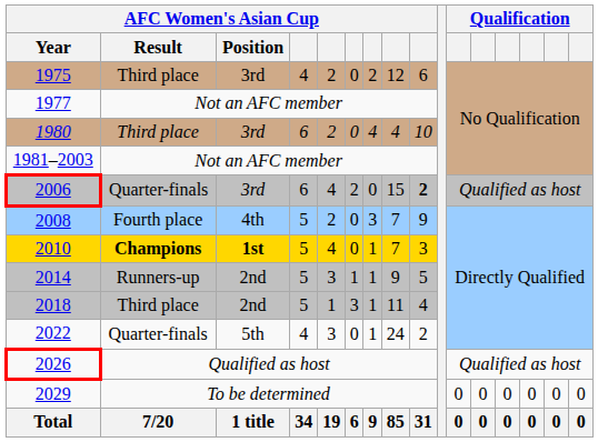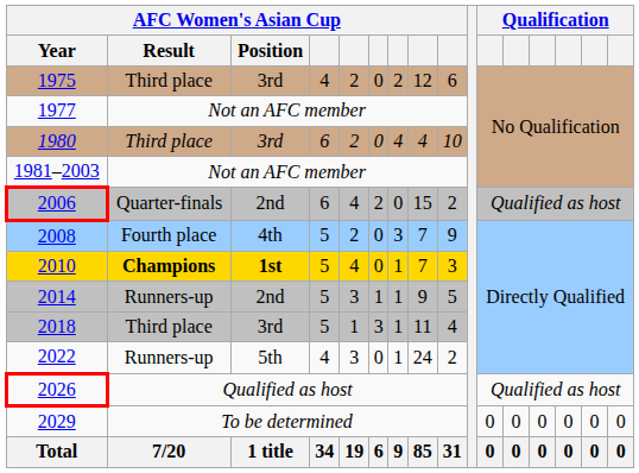2006 | AFC Women's Asian Cup / Position: 3rd -> 2nd
2006 | column 9: bold -> normal
2018 | AFC Women's Asian Cup / Position: 2nd -> 3rd
2022 | AFC Women's Asian Cup / Result: Quarter-finals -> Runners-up
